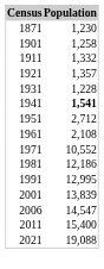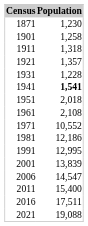1911 | Population: 1,332 -> 1,318
1951 | Population: 2,712 -> 2,018
+ row: 2016 | 17,511
